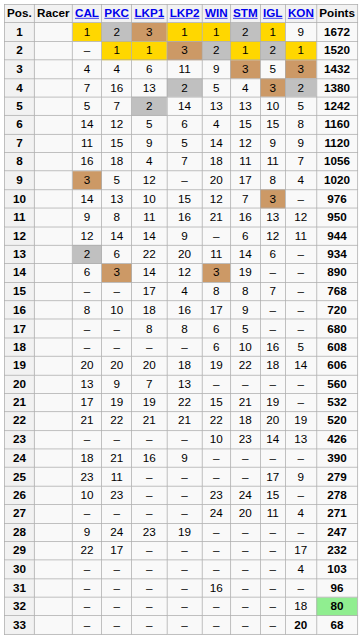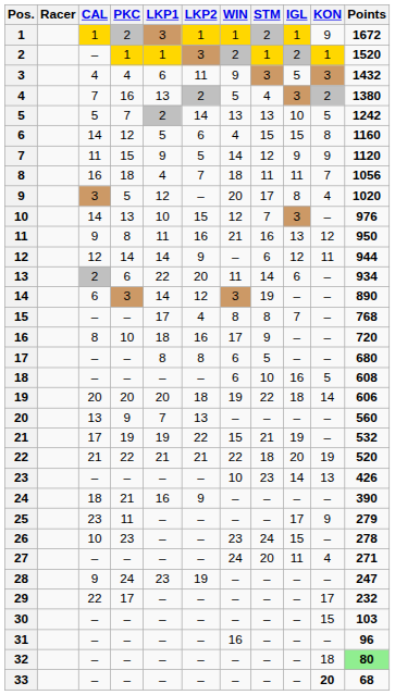30 | KON: 4 -> 15
